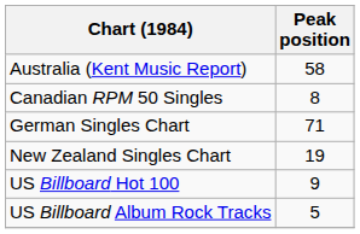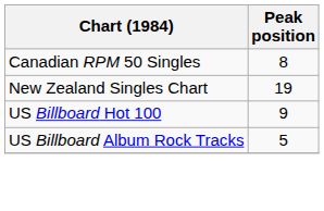- row: Australia (Kent Music Report) | 58
- row: German Singles Chart | 71
